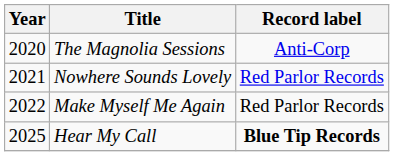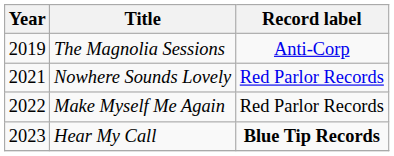The Magnolia Sessions | Year: 2020 -> 2019
Hear My Call | Year: 2025 -> 2023
